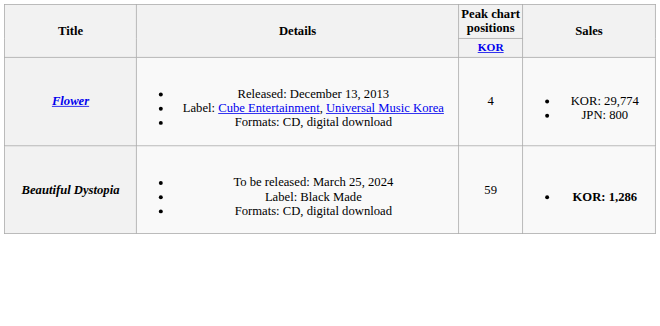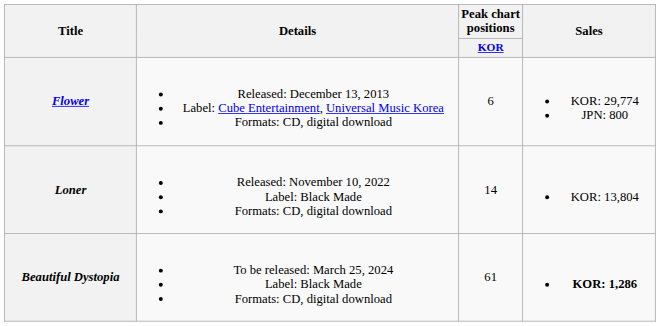Flower | Peak chart positions / KOR: 4 -> 6
+ row: Loner | Released: November 10, 2022 Label: Black Made Formats: CD, digital download | 14 | KOR: 13,804
Beautiful Dystopia | Peak chart positions / KOR: 59 -> 61
